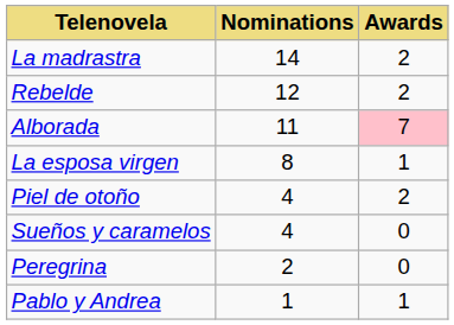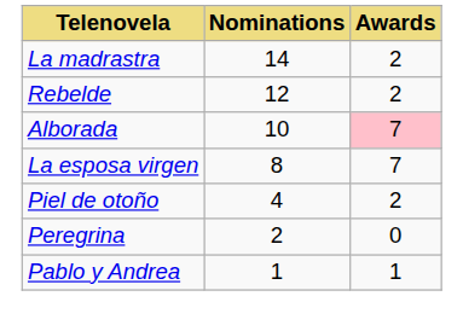Alborada | Nominations: 11 -> 10
La esposa virgen | Awards: 1 -> 7
- row: Sueños y caramelos | 4 | 0
